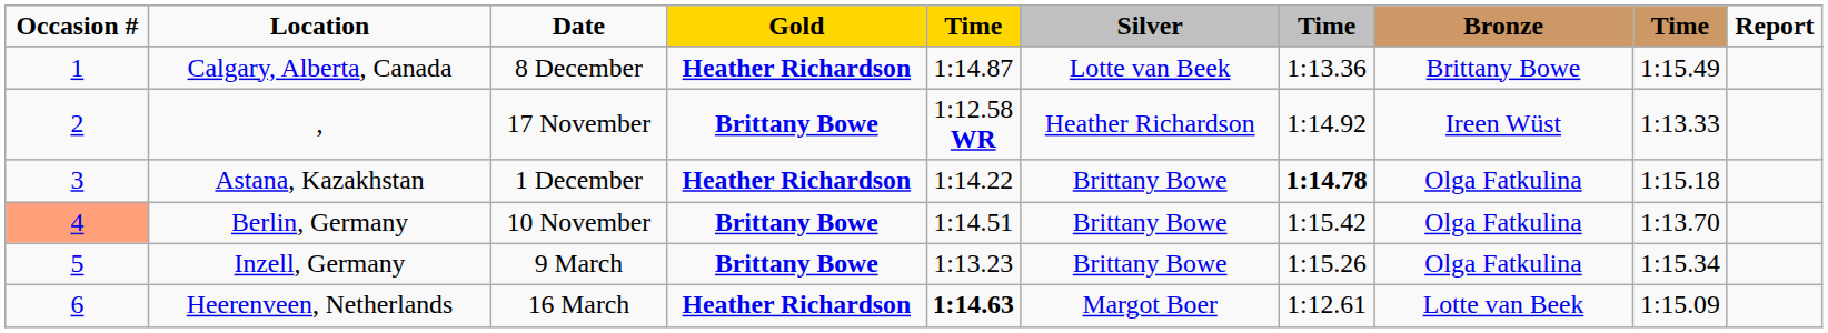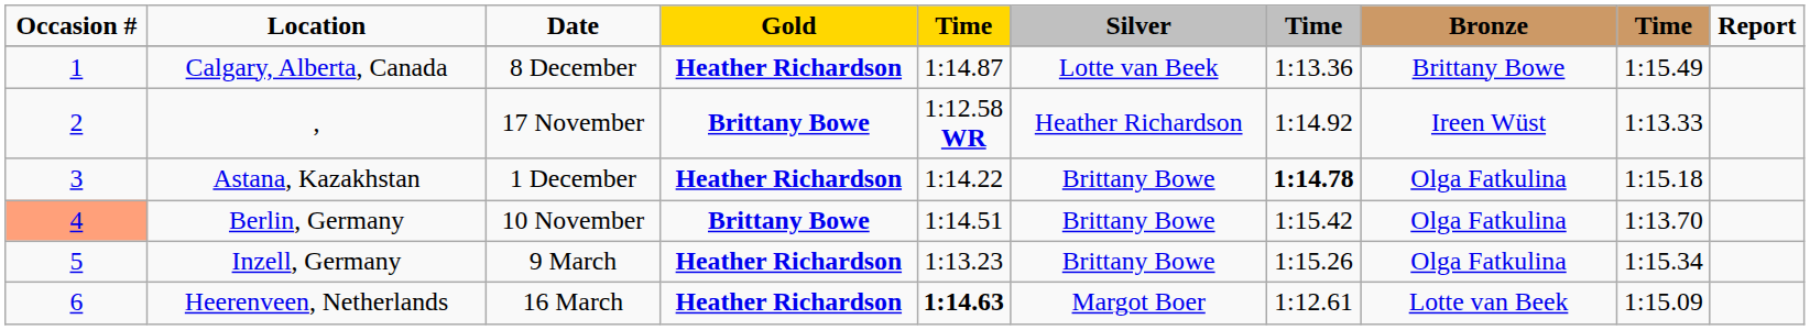Inzell, Germany | Gold: Brittany Bowe -> Heather Richardson
